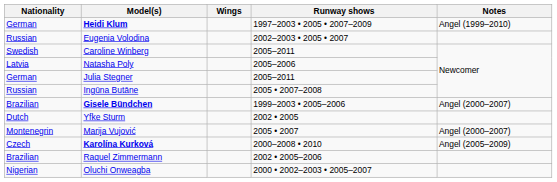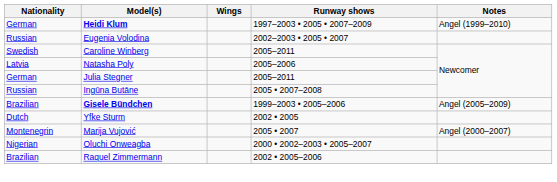Gisele Bündchen | Notes: Angel (2000–2007) -> Angel (2005–2009)
- row: Czech | Karolína Kurková | 2000–2008 • 2010 | Angel (2005–2009)
rows swapped: Raquel Zimmermann <-> Oluchi Onweagba
